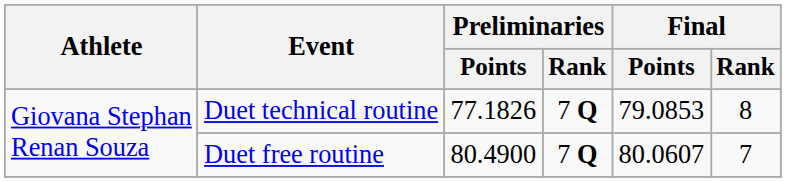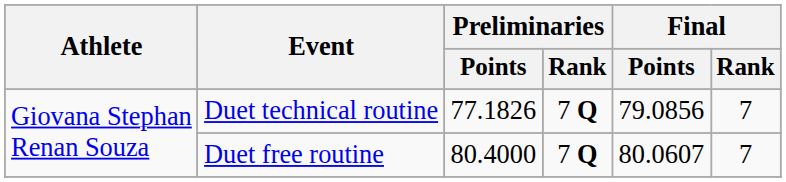Duet technical routine | Final / Points: 79.0853 -> 79.0856
Duet technical routine | Final / Rank: 8 -> 7
Duet free routine | Preliminaries / Points: 80.4900 -> 80.4000
